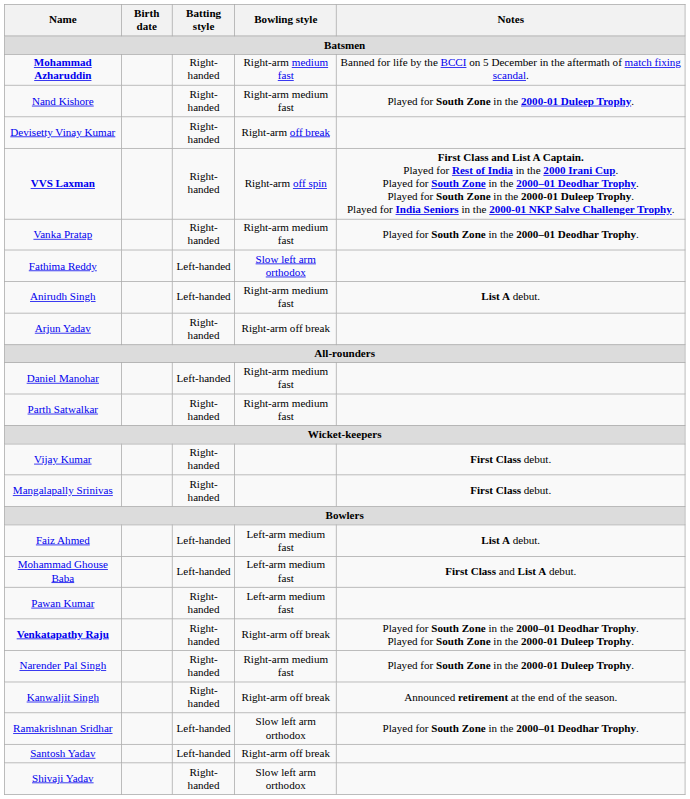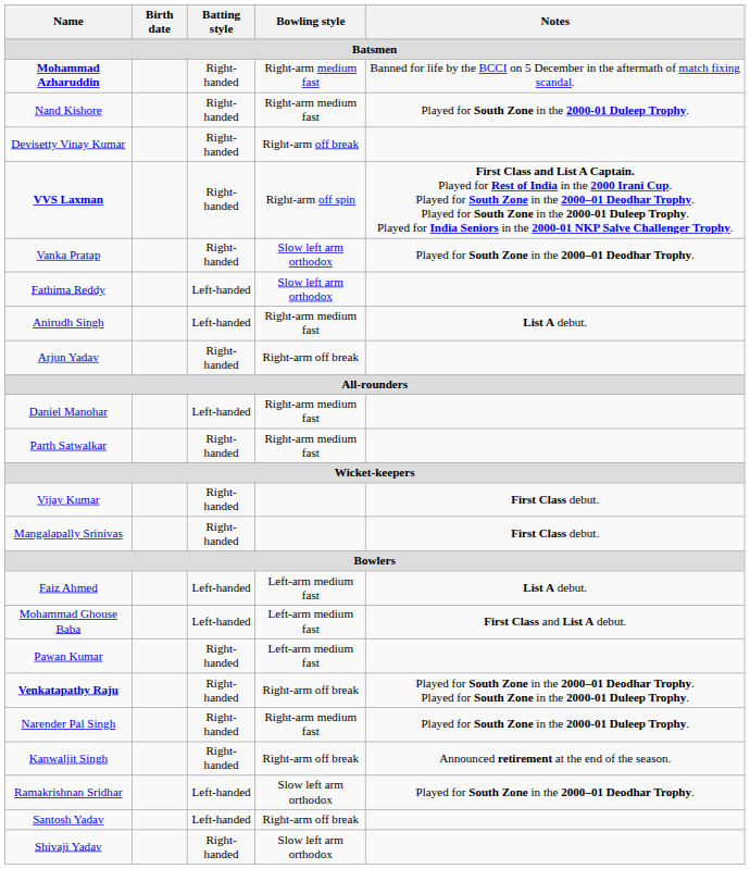Vanka Pratap | Bowling style: Right-arm medium fast -> Slow left arm orthodox
